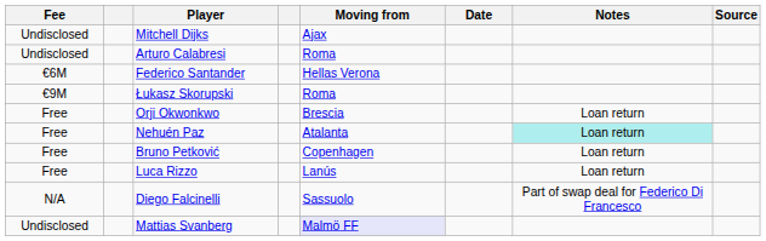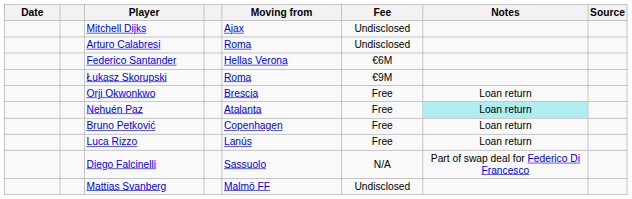columns swapped: Date <-> Fee
Mattias Svanberg | Moving from: lavender background -> no background
